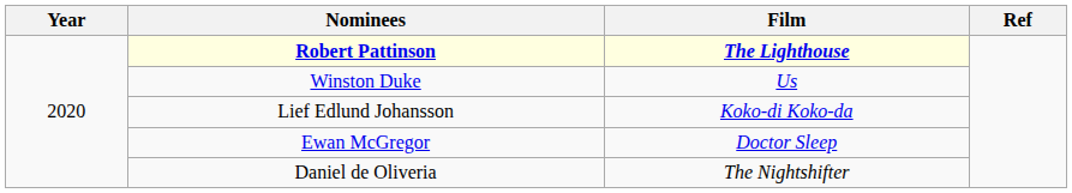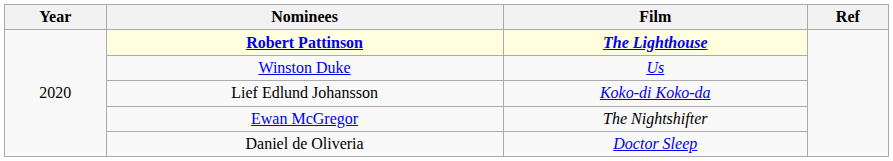Ewan McGregor | Film: Doctor Sleep -> The Nightshifter
Daniel de Oliveria | Film: The Nightshifter -> Doctor Sleep
